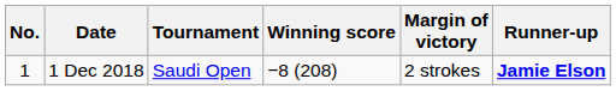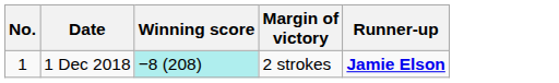- column: Tournament | Saudi Open
1 Dec 2018 | Winning score: no background -> paleturquoise background
